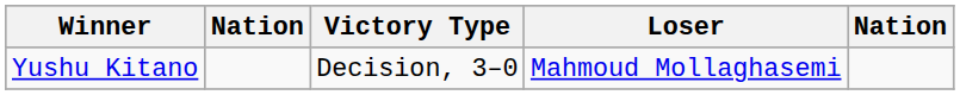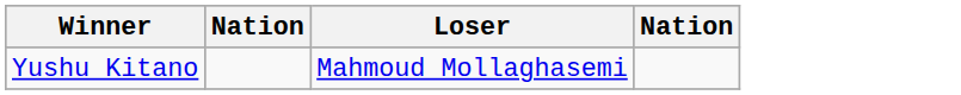- column: Victory Type | Decision, 3–0
